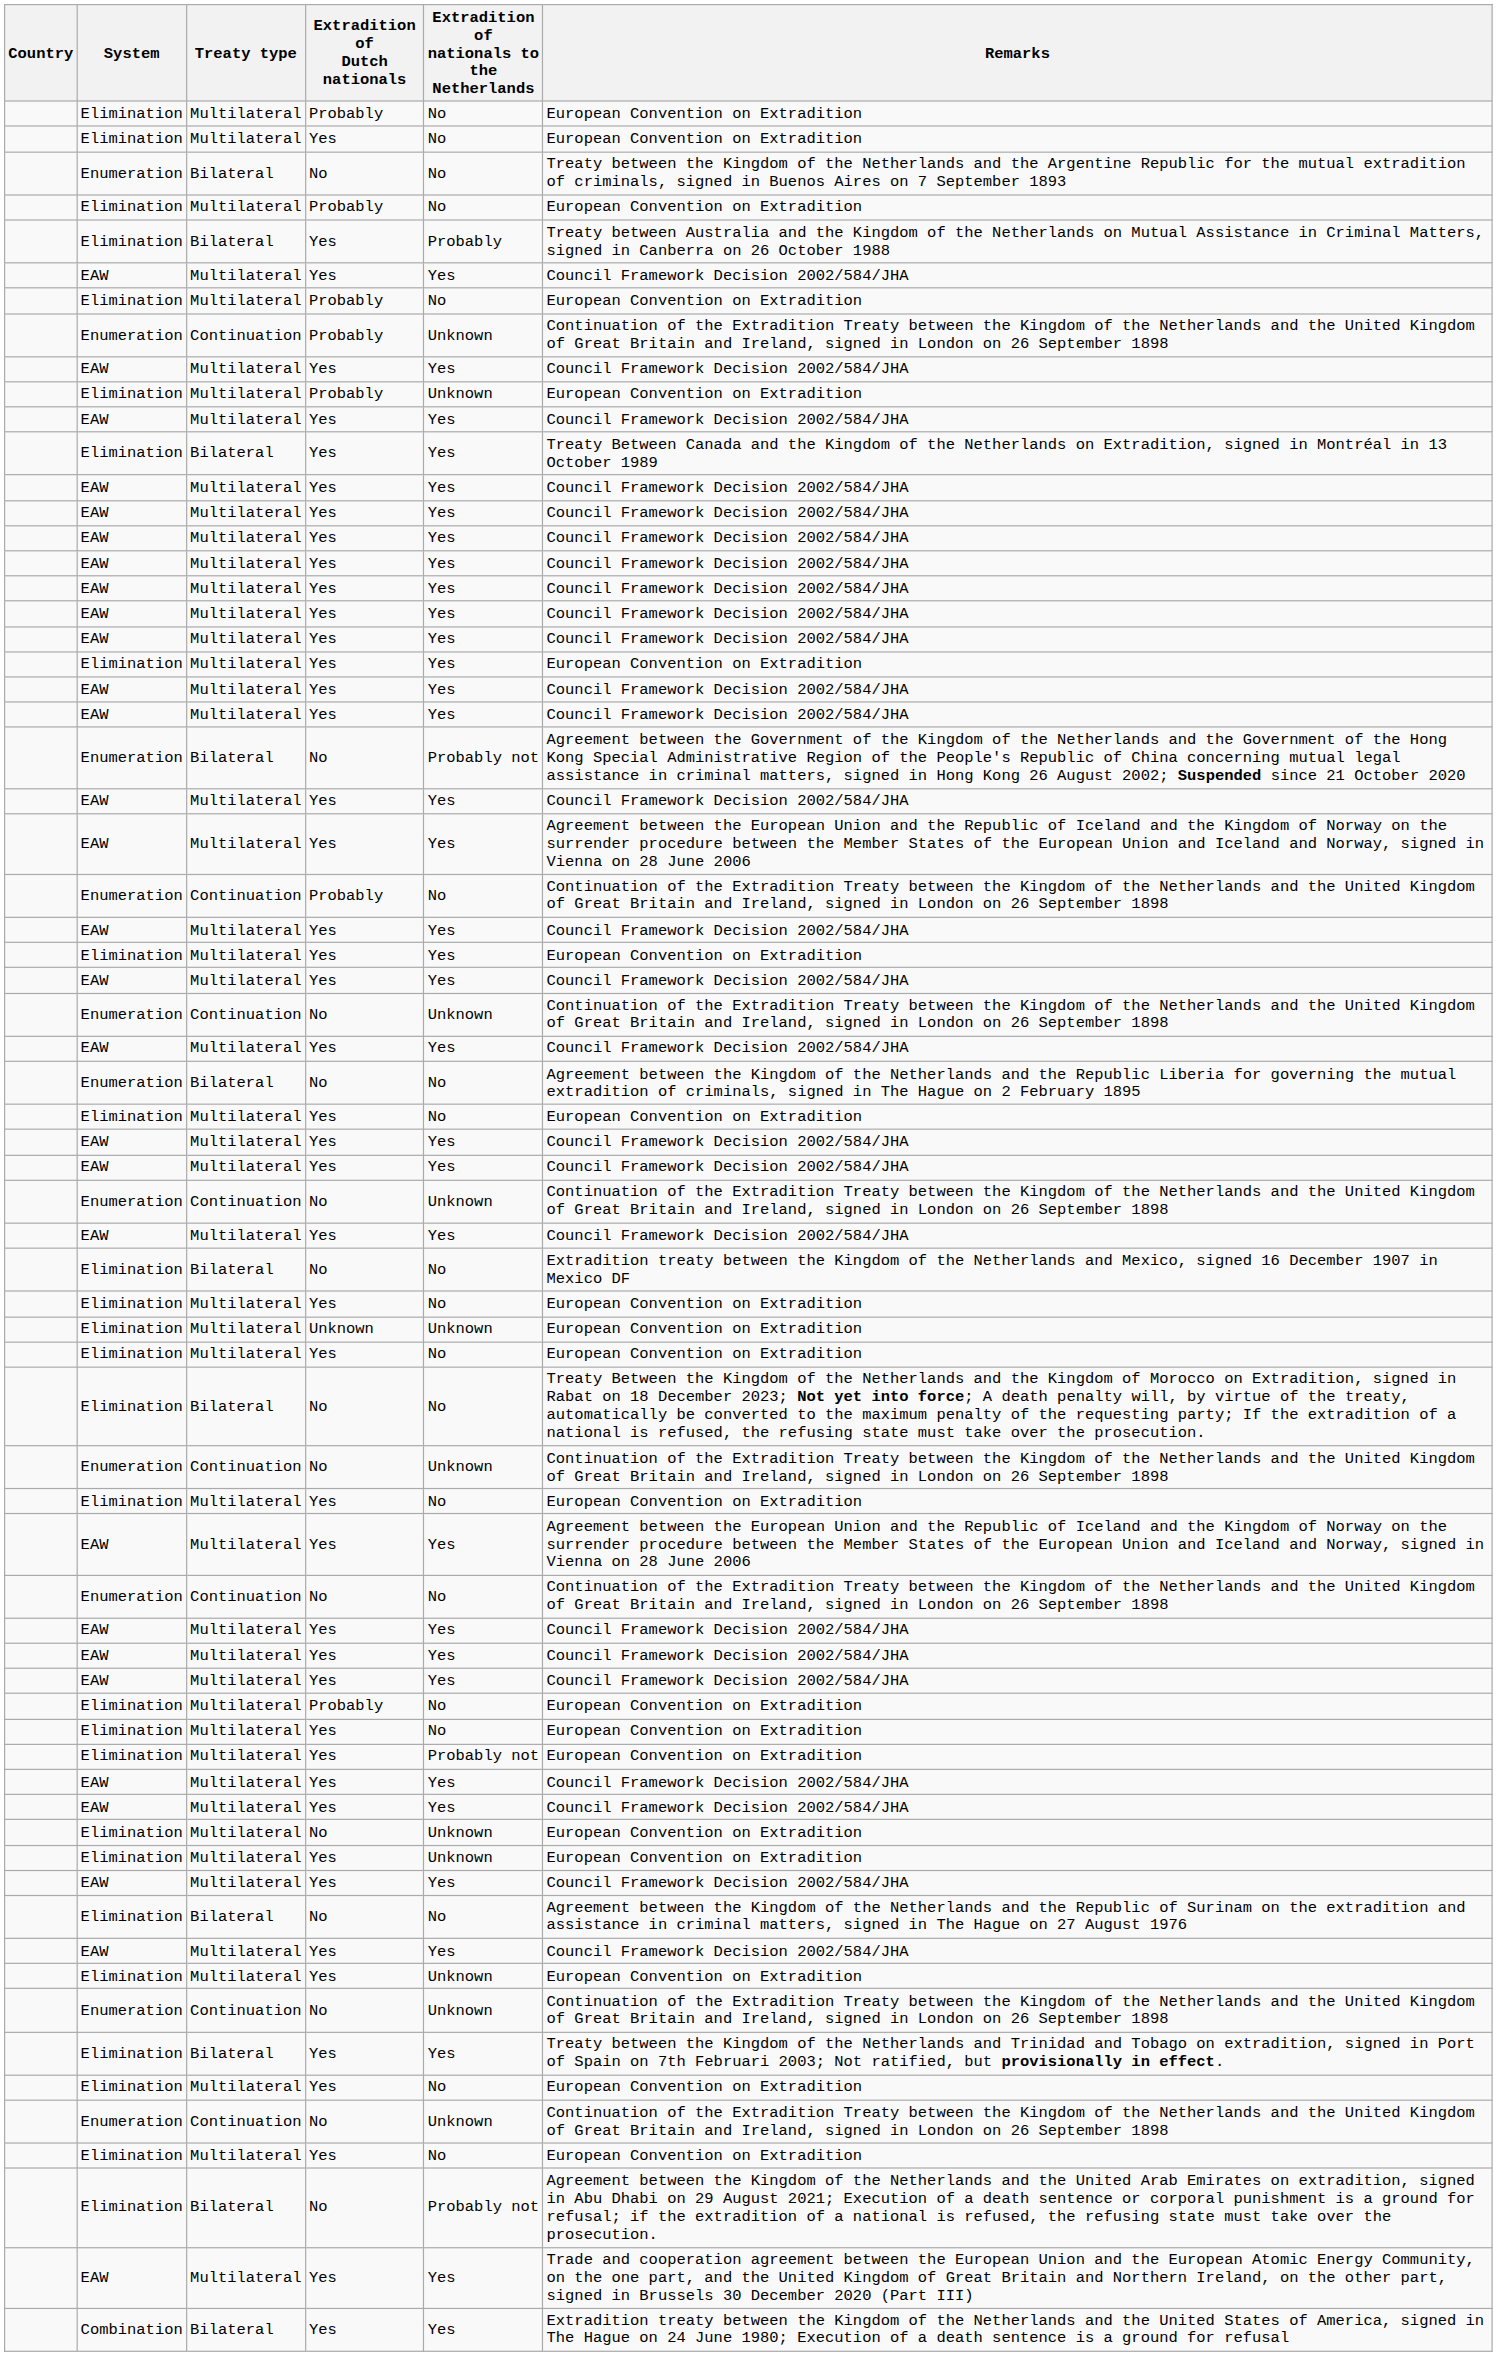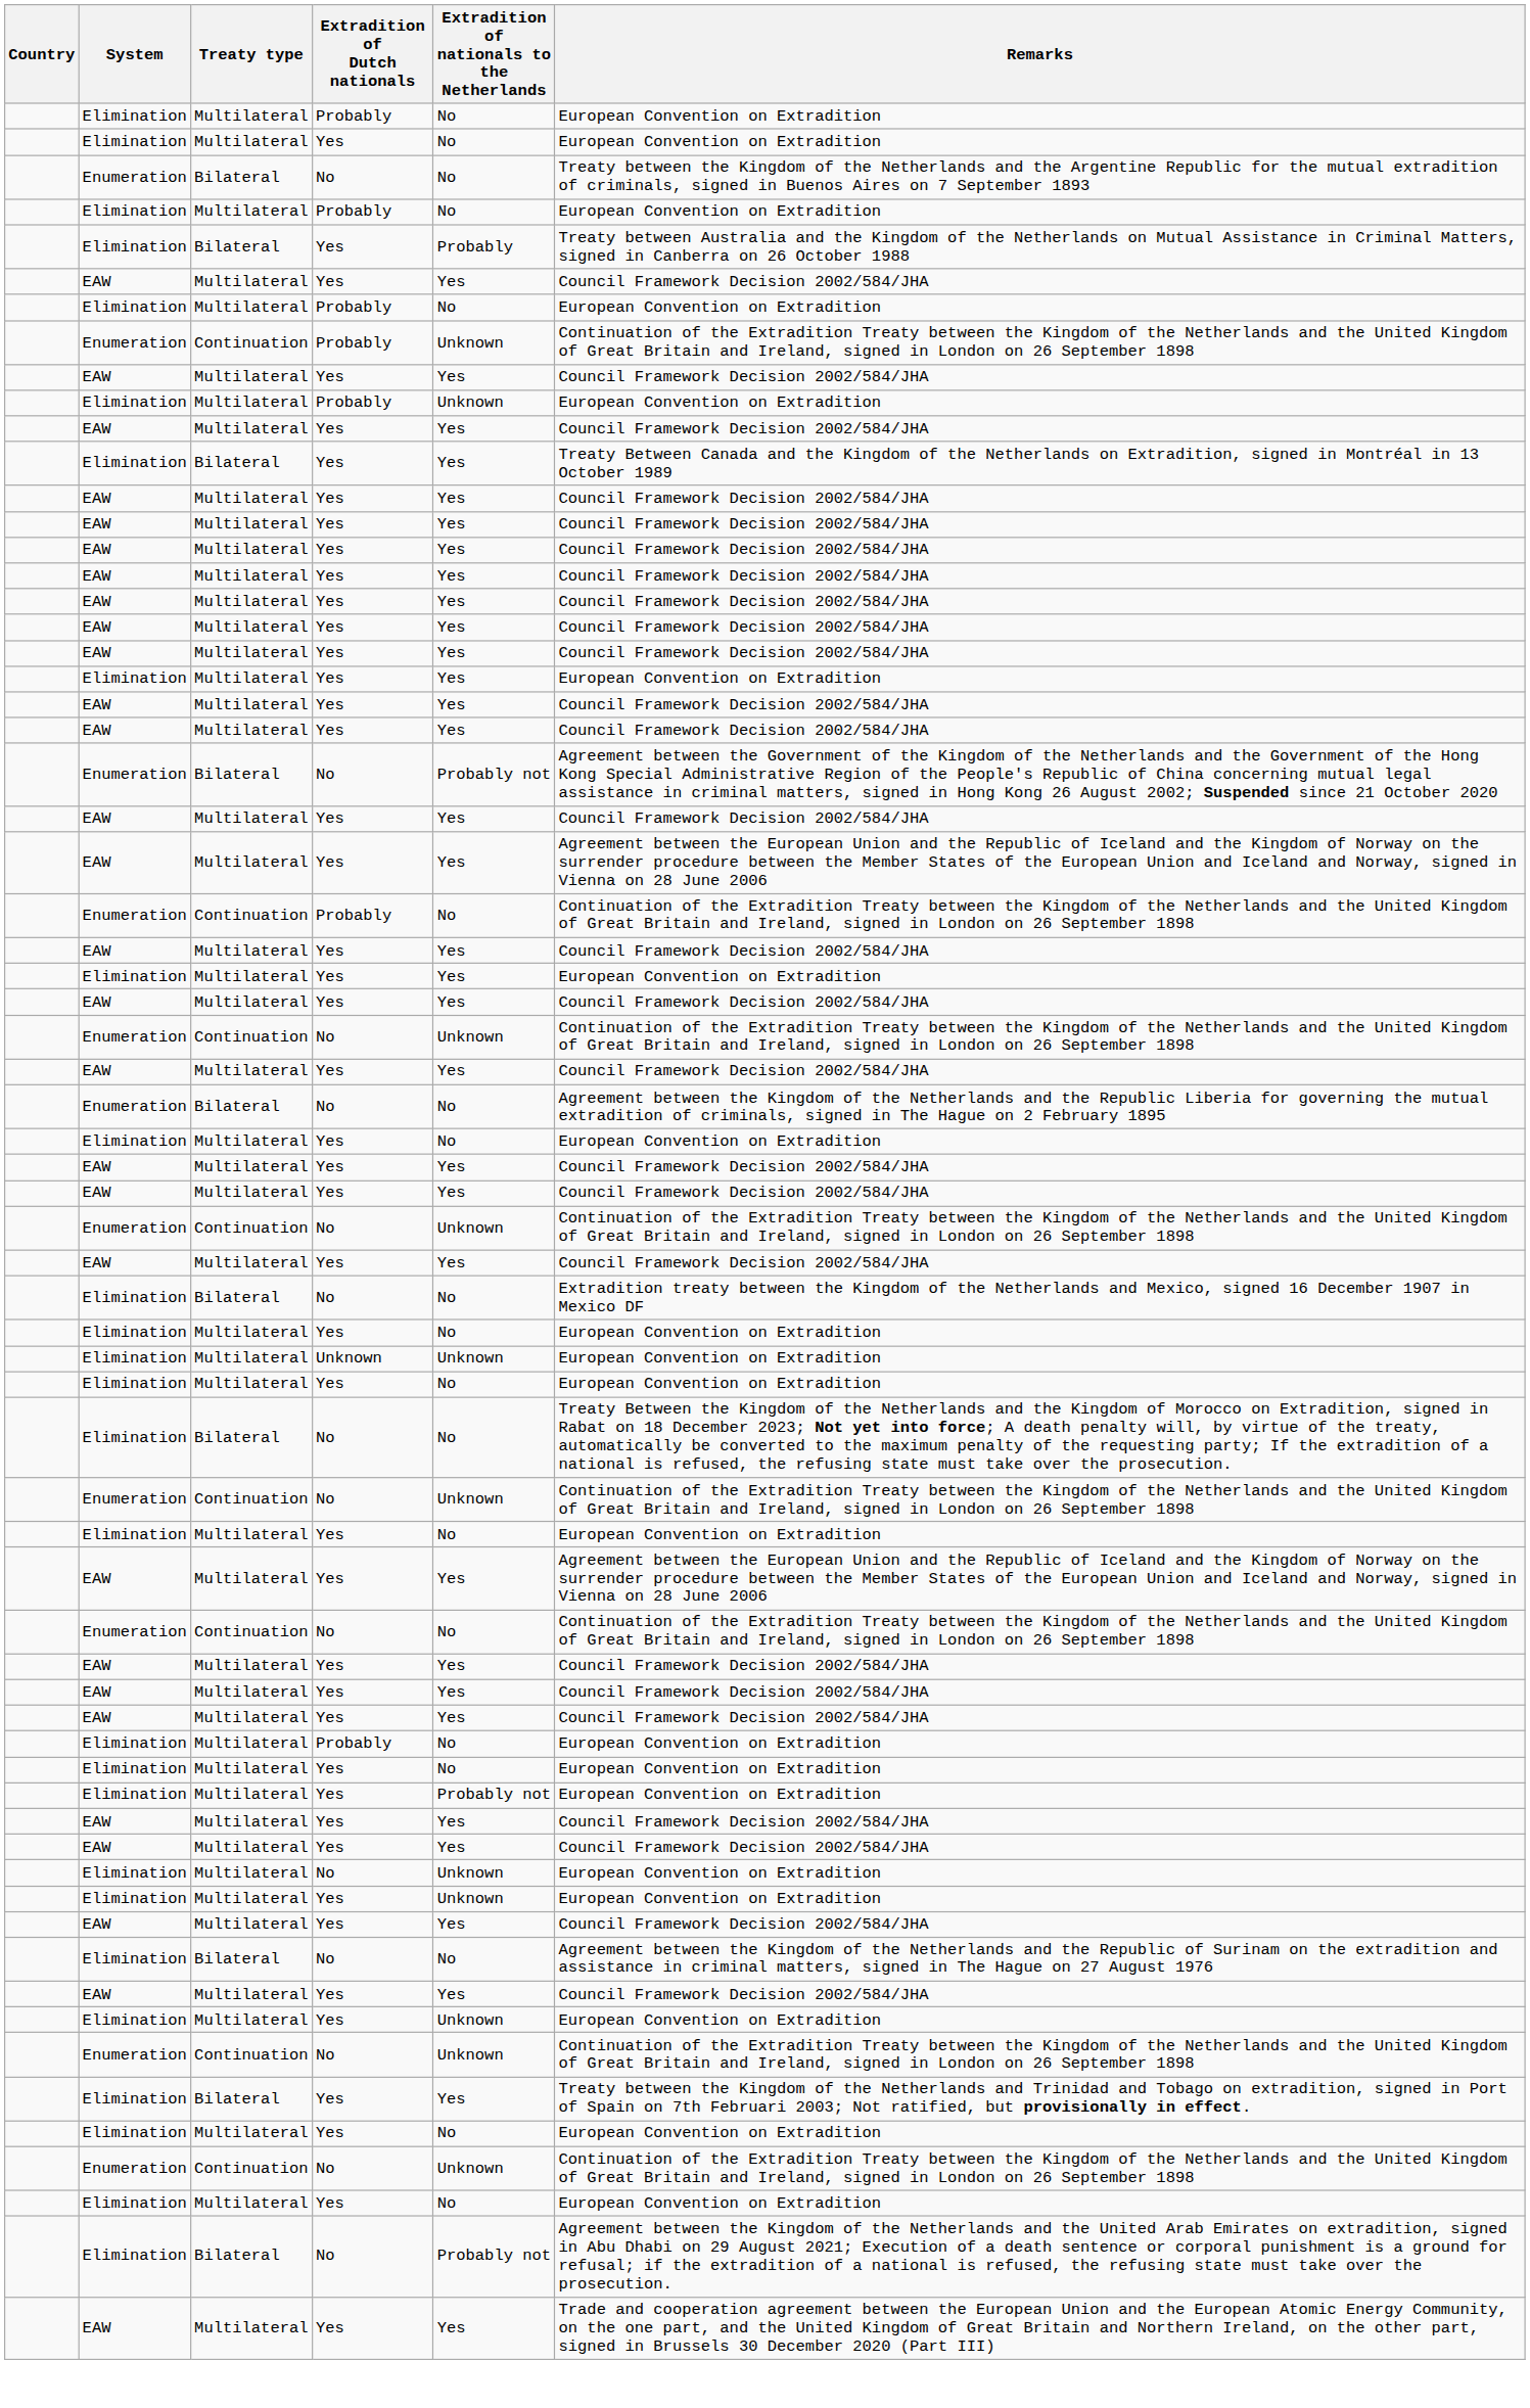- row: Combination | Bilateral | Yes | Yes | Extradition treaty between the Kingdom of the Netherlands and the United States of America, signed in The Hague on 24 June 1980; Execution of a death sentence is a ground for refusal
